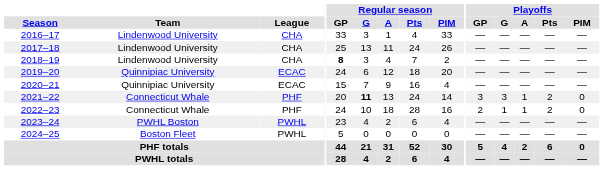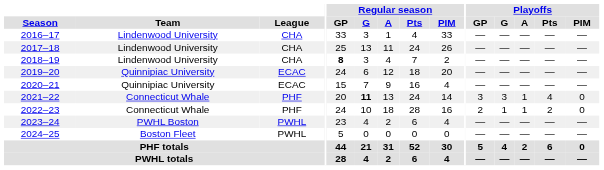2021–22 | Playoffs / Pts: 2 -> 4
